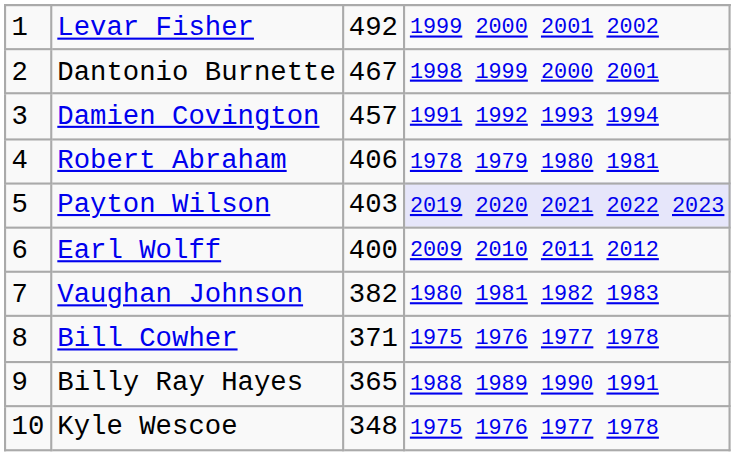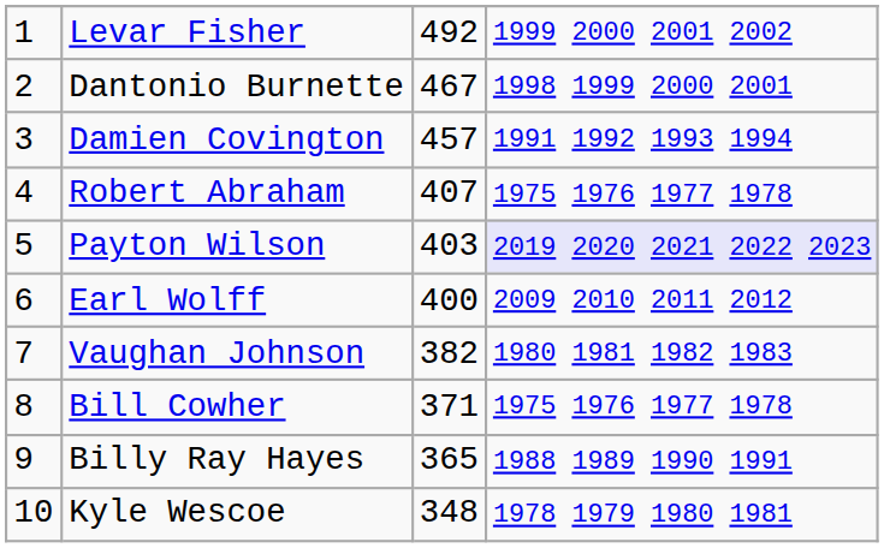Robert Abraham | column 3: 406 -> 407
Robert Abraham | column 4: 1978 1979 1980 1981 -> 1975 1976 1977 1978
Kyle Wescoe | column 4: 1975 1976 1977 1978 -> 1978 1979 1980 1981
